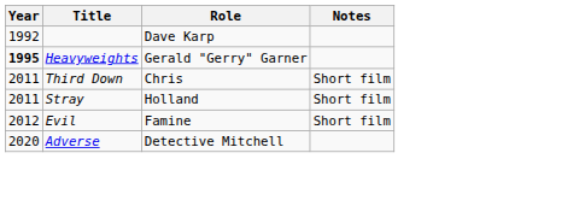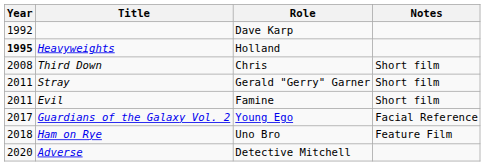Heavyweights | Role: Gerald "Gerry" Garner -> Holland
Third Down | Year: 2011 -> 2008
Stray | Role: Holland -> Gerald "Gerry" Garner
Evil | Year: 2012 -> 2011
+ row: 2017 | Guardians of the Galaxy Vol. 2 | Young Ego | Facial Reference
+ row: 2018 | Ham on Rye | Uno Bro | Feature Film
